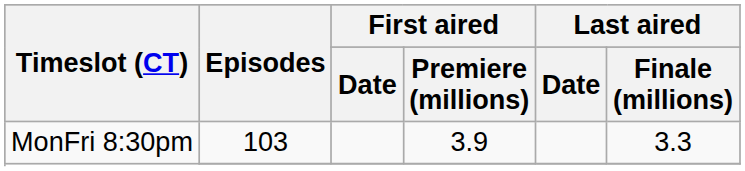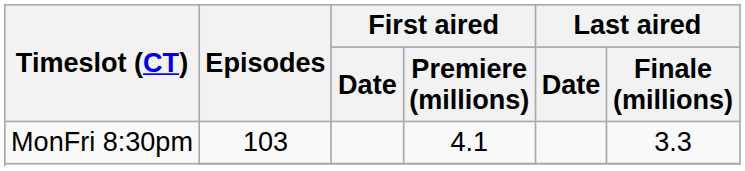MonFri 8:30pm / 103 | First aired / Premiere (millions): 3.9 -> 4.1
